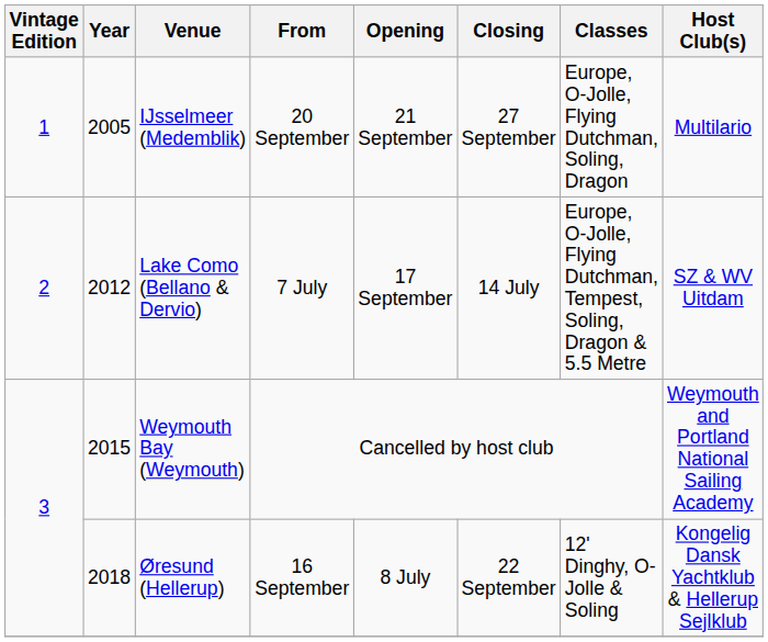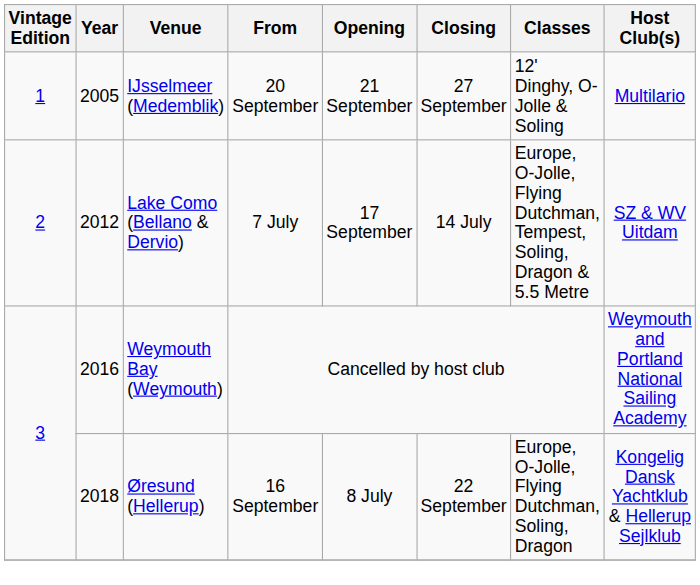IJsselmeer (Medemblik) | Classes: Europe, O-Jolle, Flying Dutchman, Soling, Dragon -> 12' Dinghy, O-Jolle & Soling
Weymouth Bay (Weymouth) | Year: 2015 -> 2016
Øresund (Hellerup) | Classes: 12' Dinghy, O-Jolle & Soling -> Europe, O-Jolle, Flying Dutchman, Soling, Dragon
